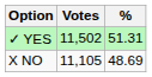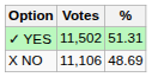X NO | Votes: 11,105 -> 11,106
